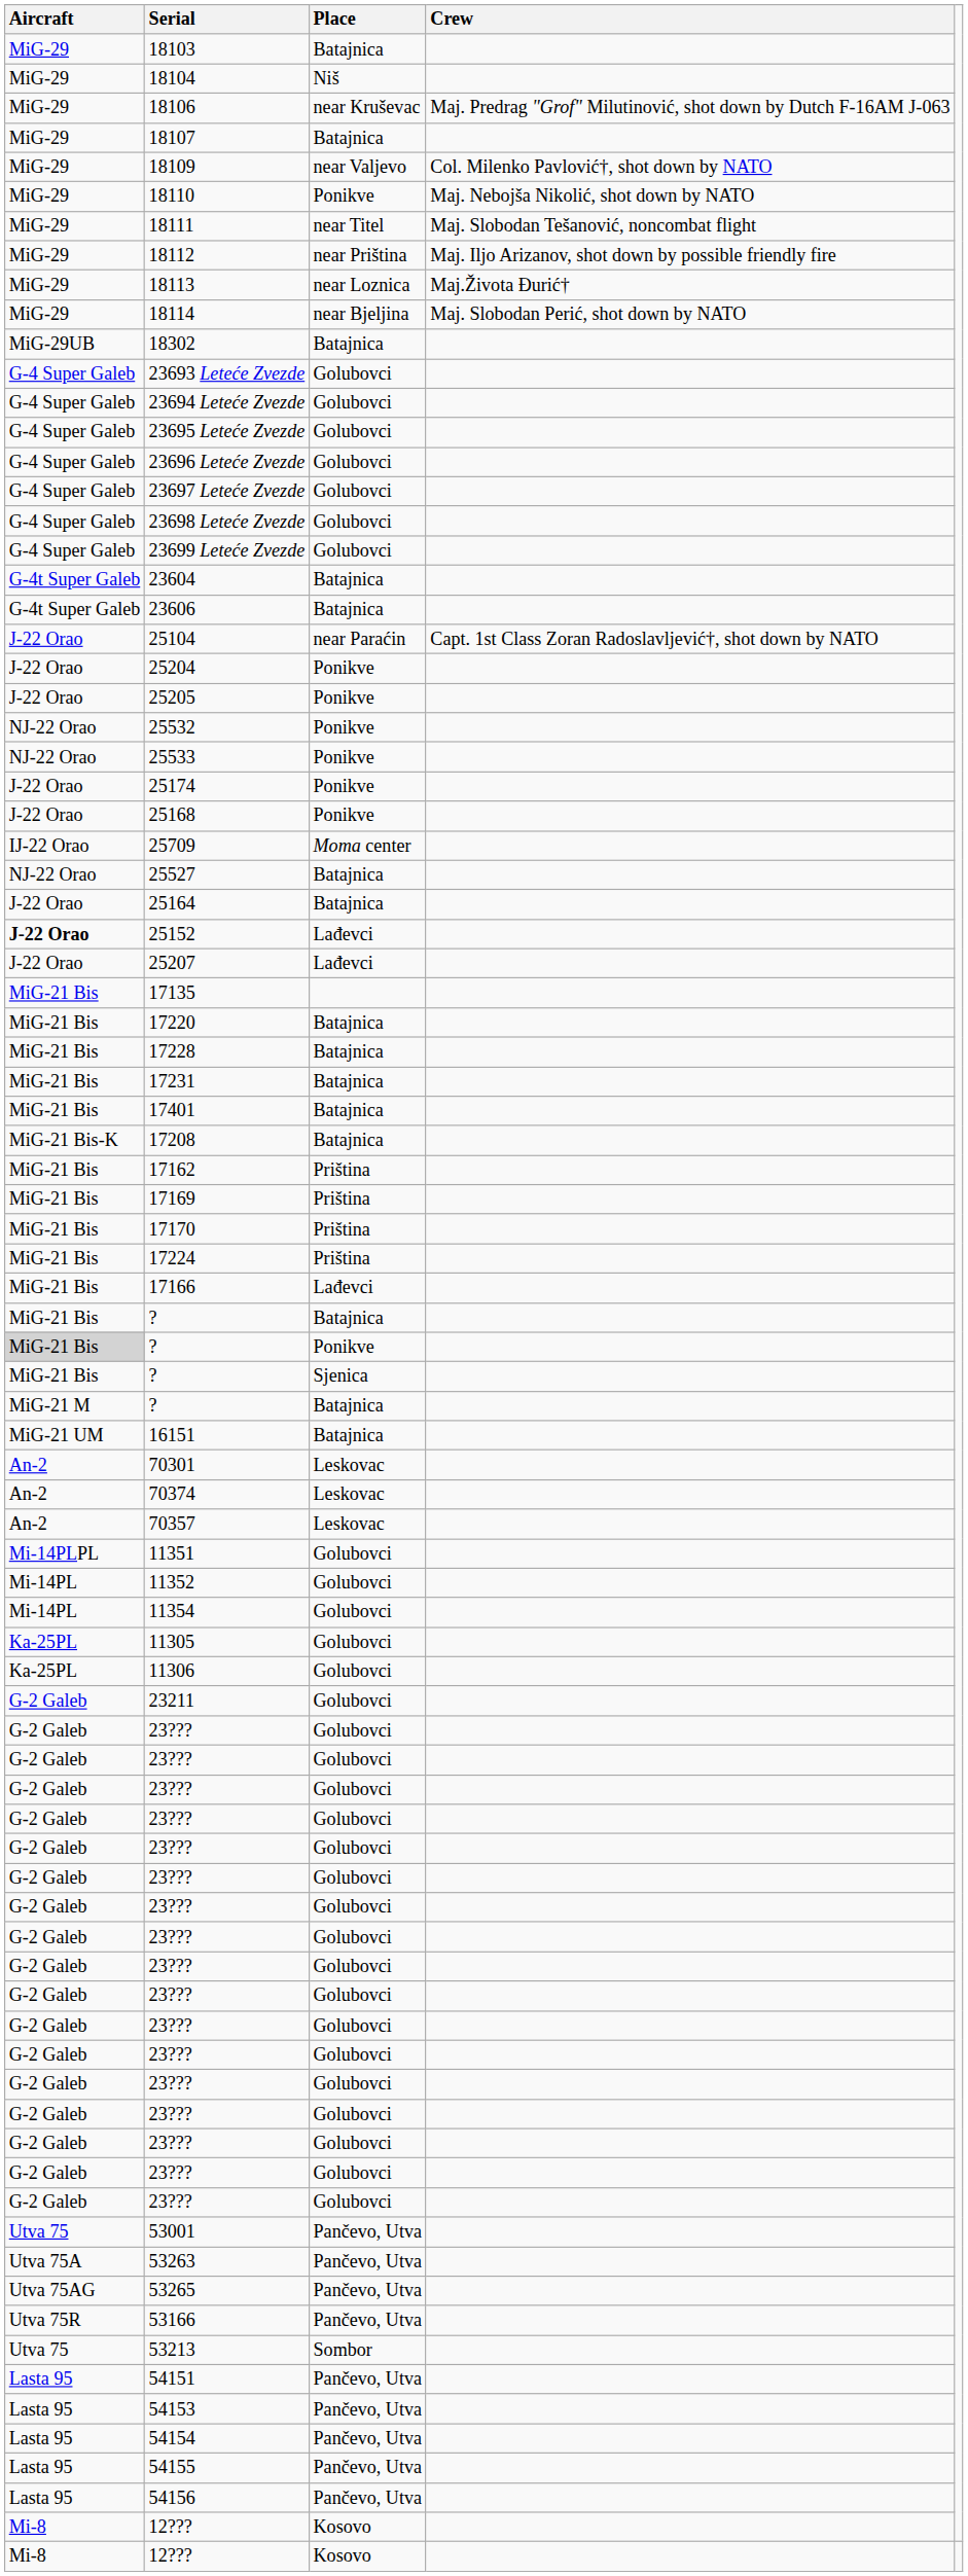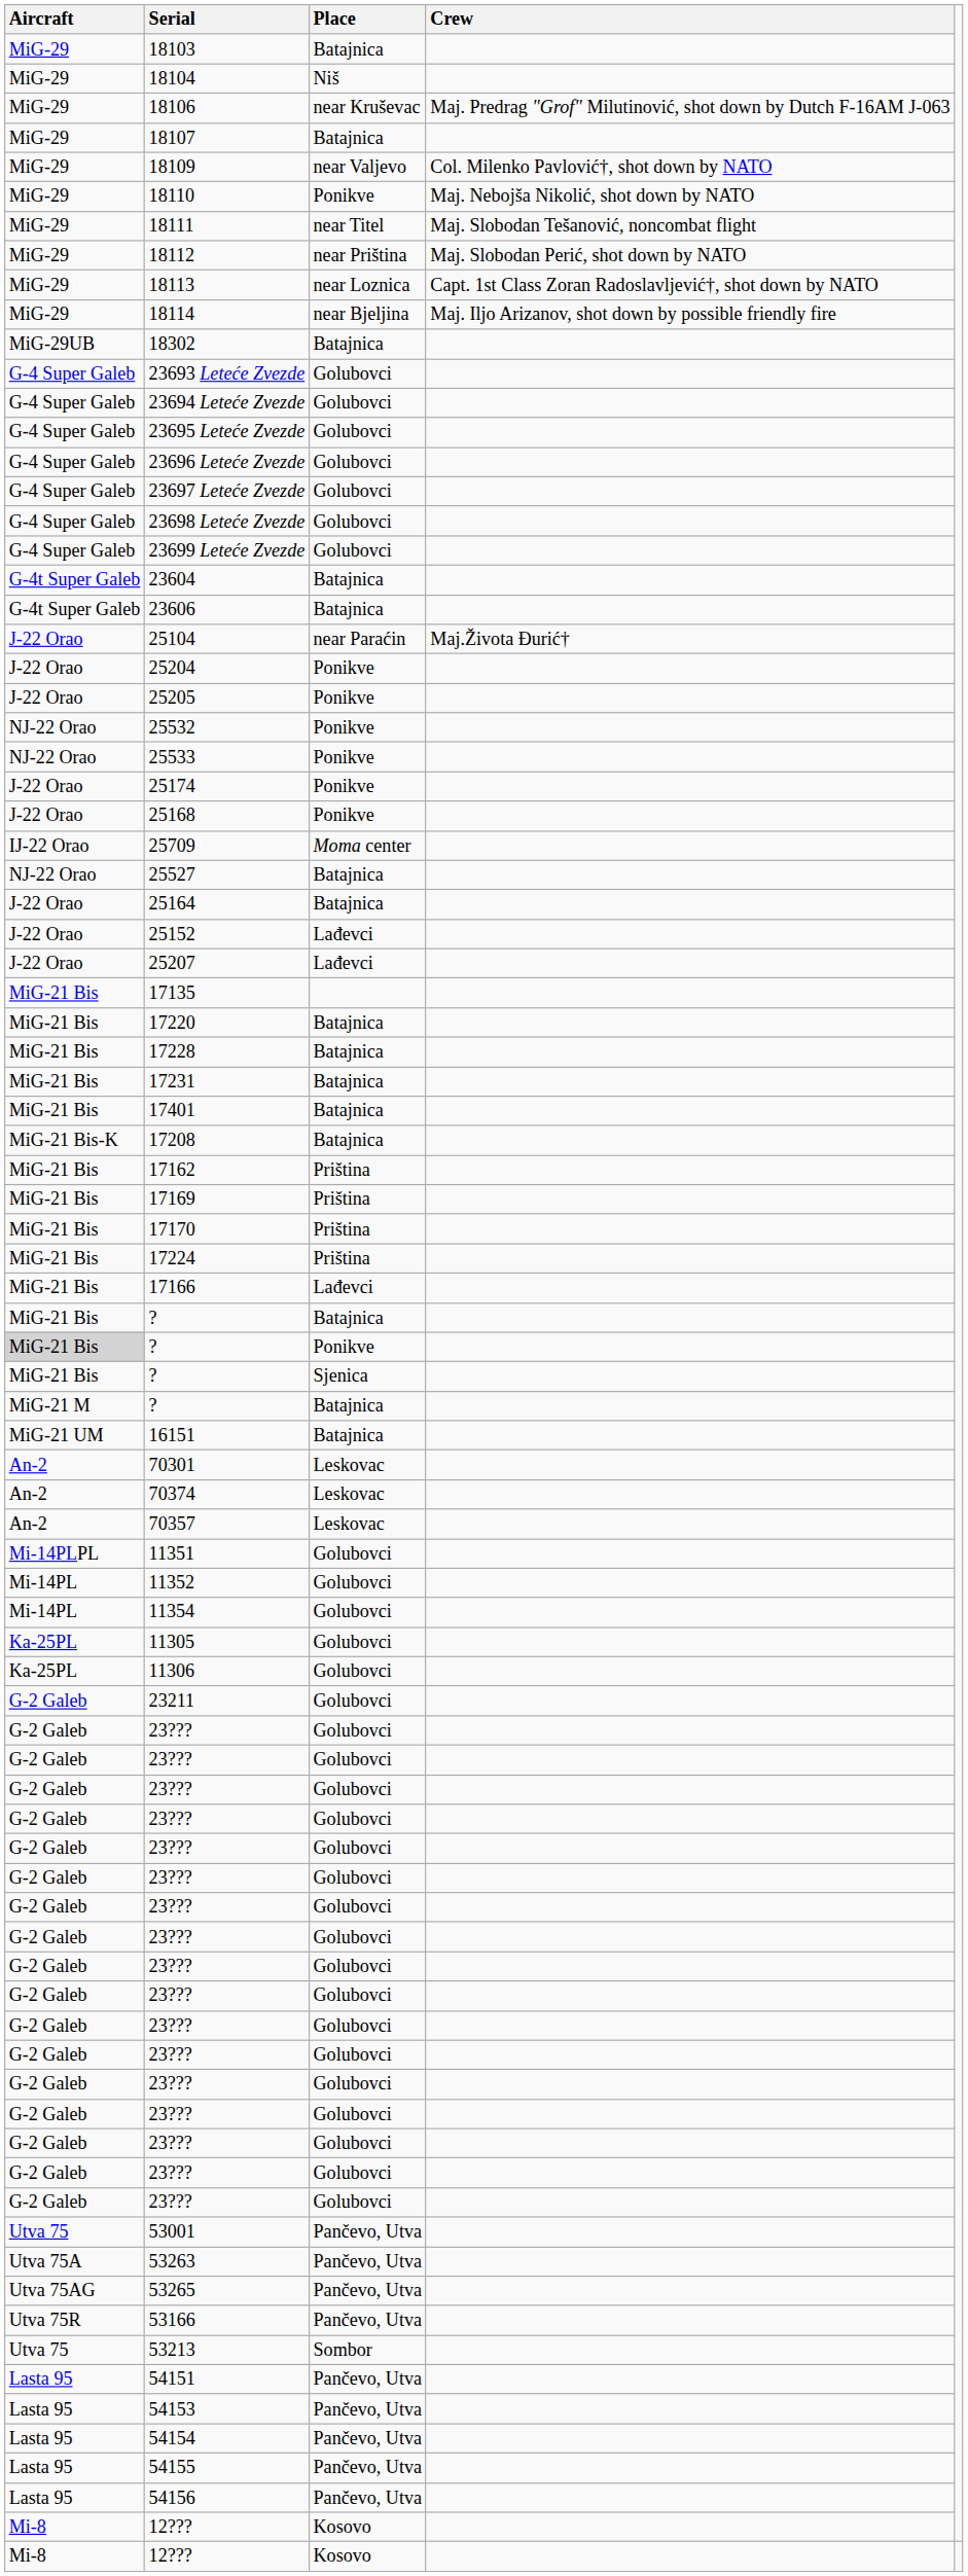18112 | Crew: Maj. Iljo Arizanov, shot down by possible friendly fire -> Maj. Slobodan Perić, shot down by NATO
18113 | Crew: Maj.Života Đurić† -> Capt. 1st Class Zoran Radoslavljević†, shot down by NATO
18114 | Crew: Maj. Slobodan Perić, shot down by NATO -> Maj. Iljo Arizanov, shot down by possible friendly fire
25104 | Crew: Capt. 1st Class Zoran Radoslavljević†, shot down by NATO -> Maj.Života Đurić†
25152 | Aircraft: bold -> normal
